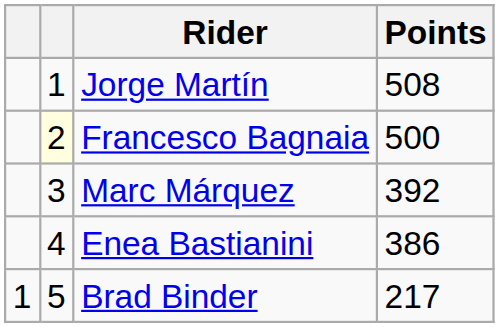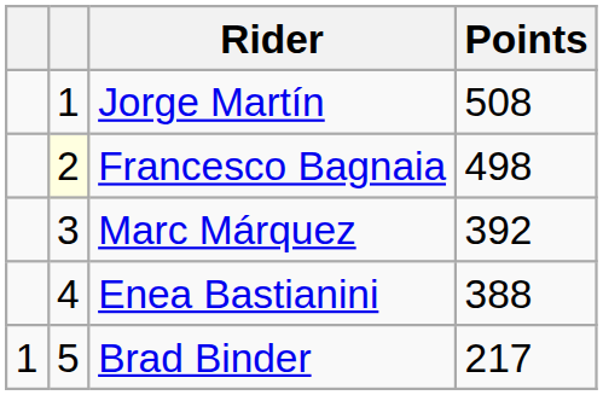Francesco Bagnaia | Points: 500 -> 498
Enea Bastianini | Points: 386 -> 388
